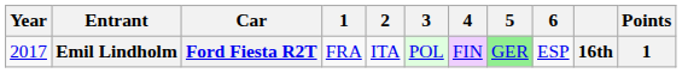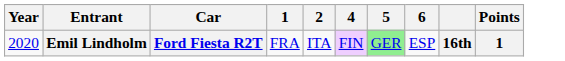- column: 3 | POL
Emil Lindholm | Year: 2017 -> 2020
